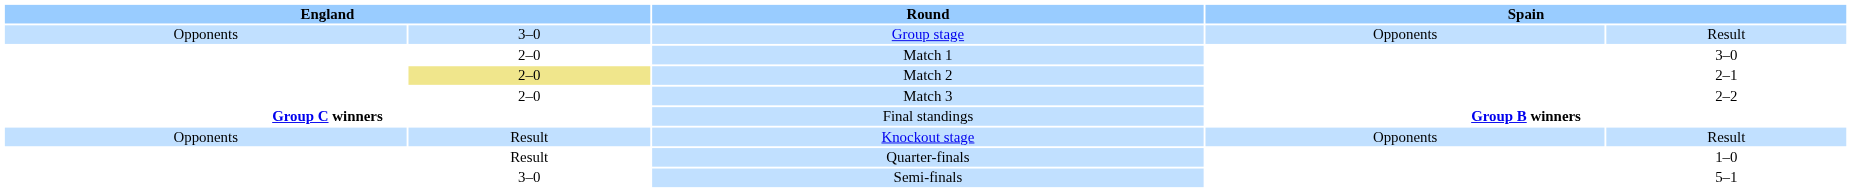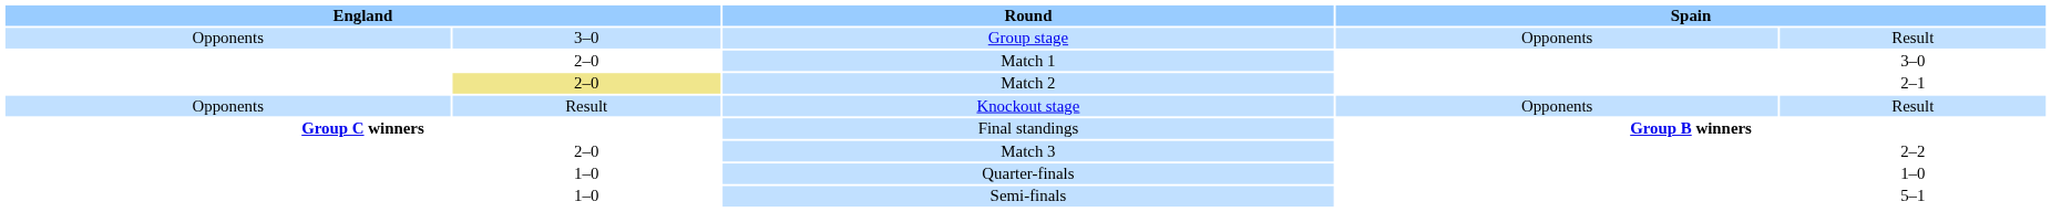rows swapped: Match 3 <-> Knockout stage
Quarter-finals | column 2: Result -> 1–0
Semi-finals | column 2: 3–0 -> 1–0
